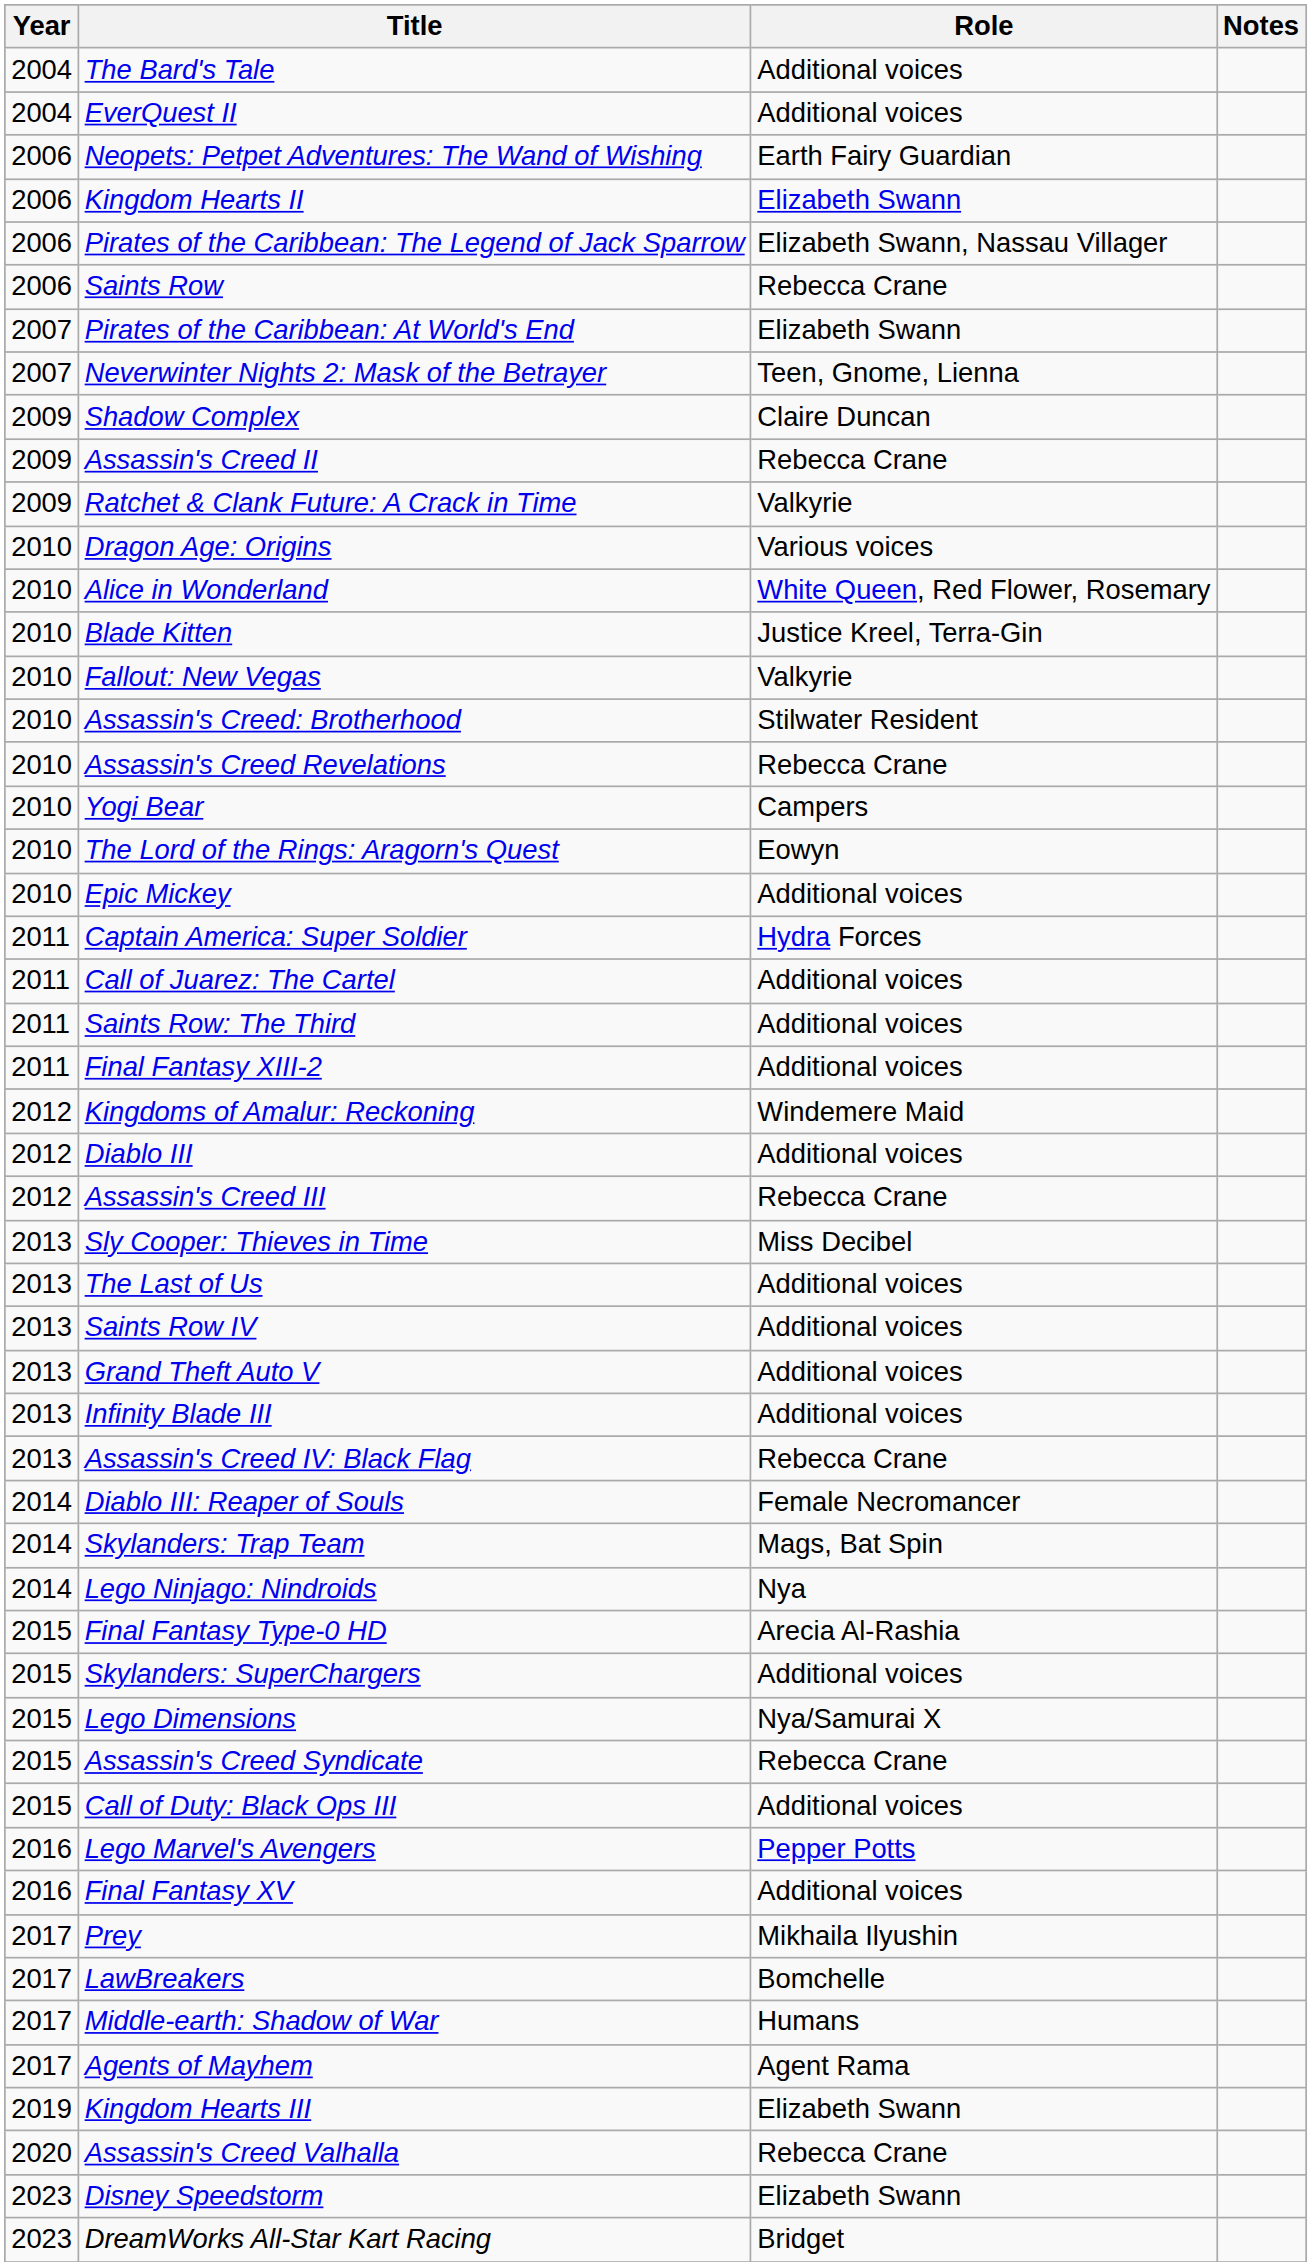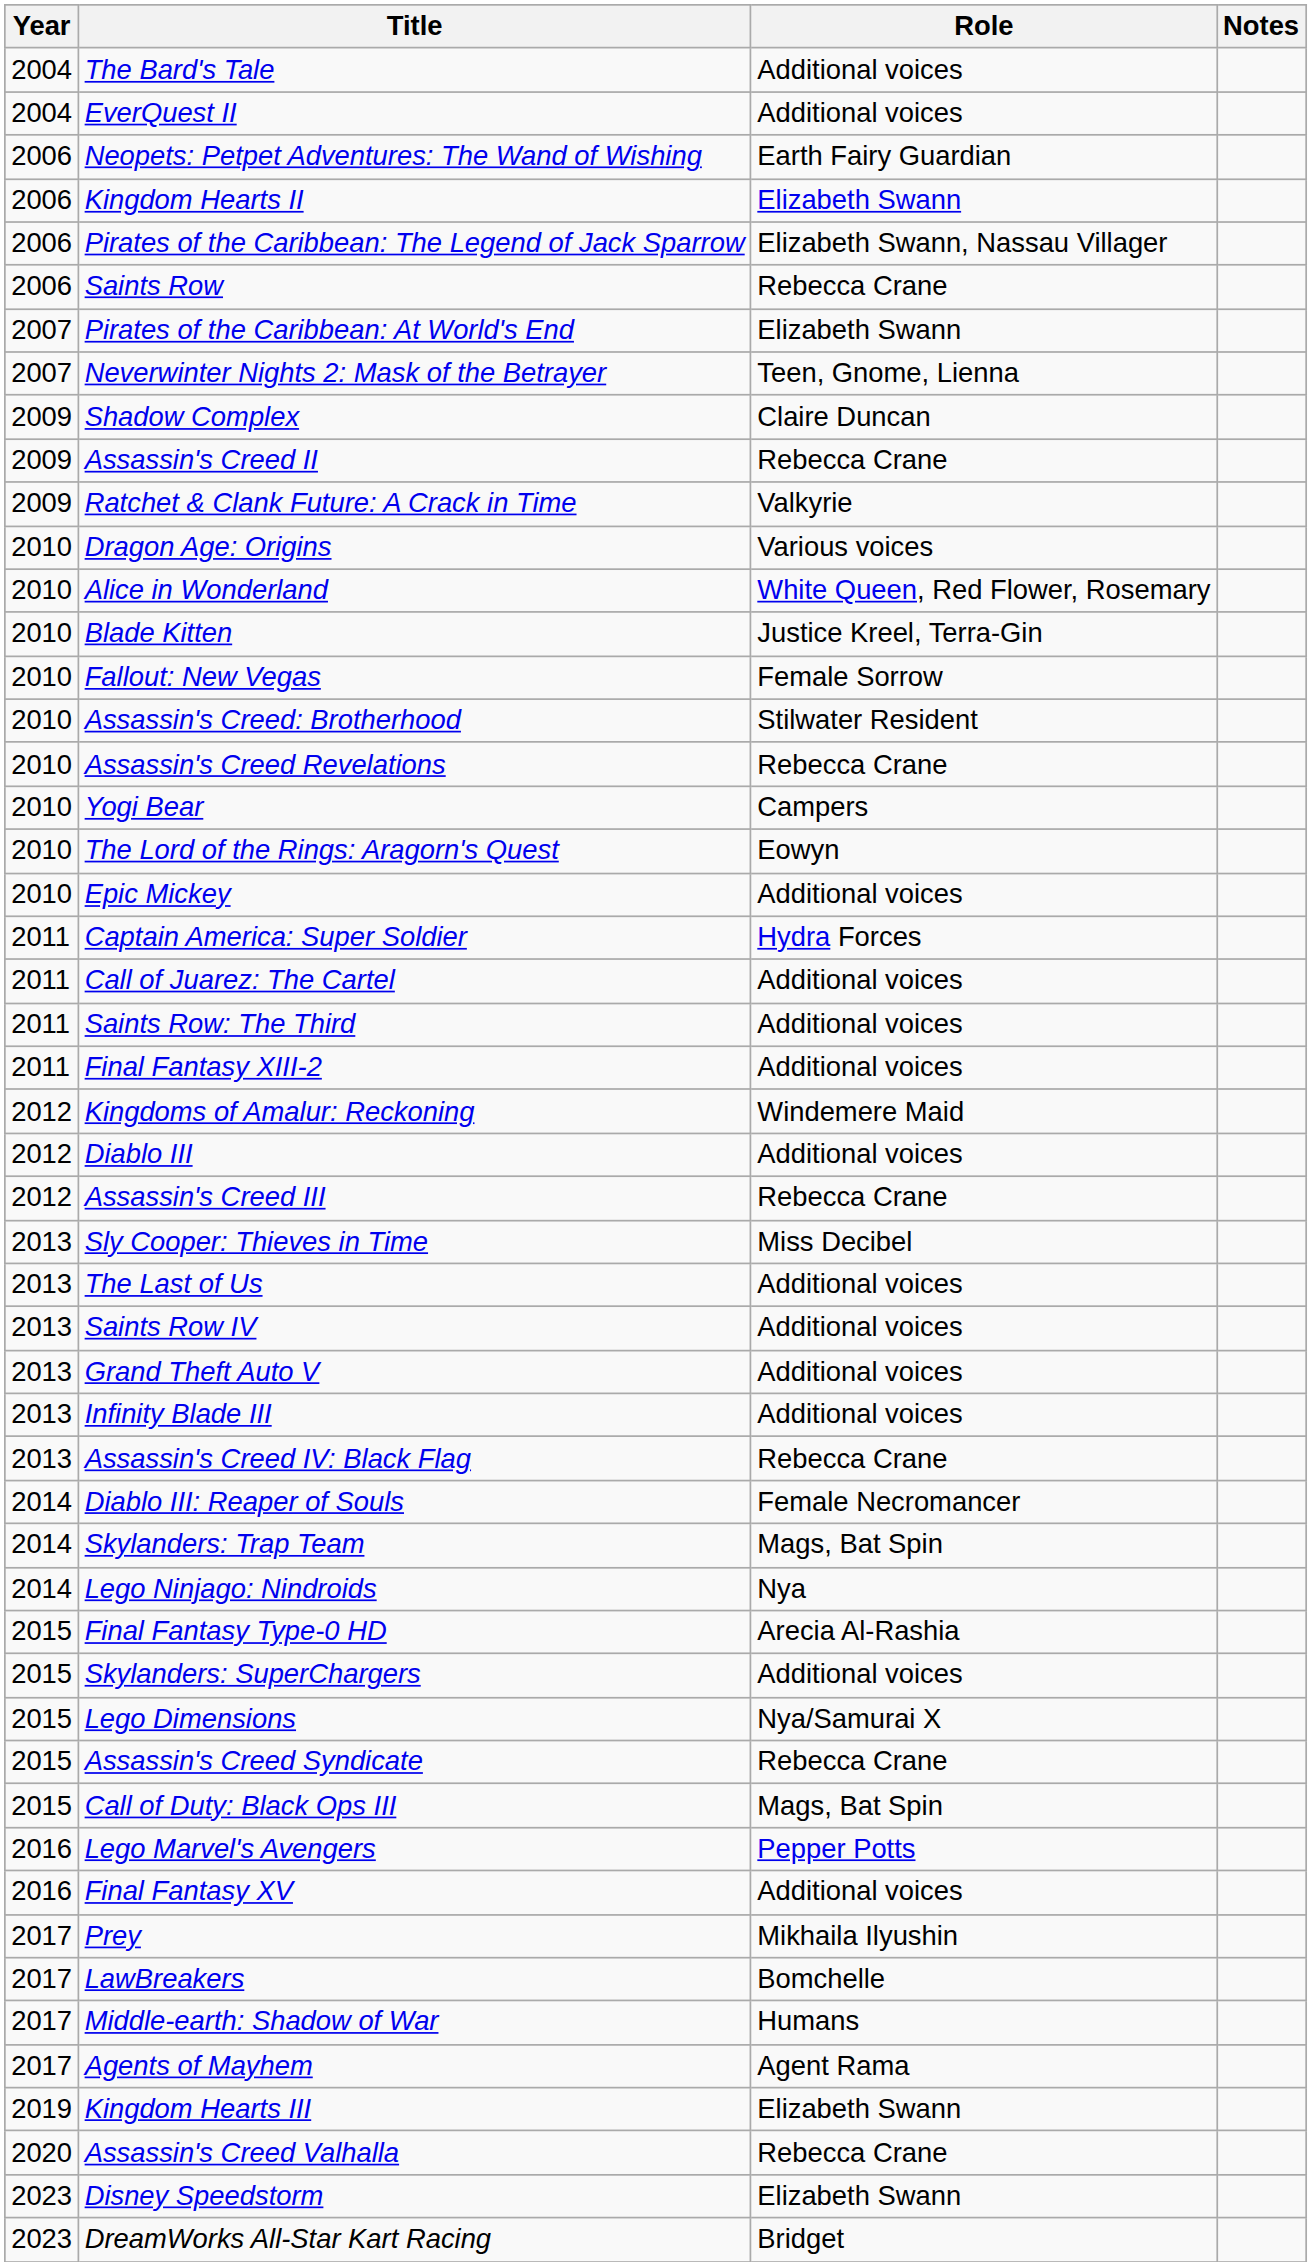Fallout: New Vegas | Role: Valkyrie -> Female Sorrow
Call of Duty: Black Ops III | Role: Additional voices -> Mags, Bat Spin
